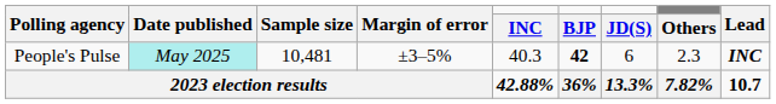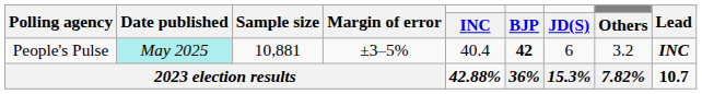People's Pulse | Sample size: 10,481 -> 10,881
People's Pulse | INC: 40.3 -> 40.4
People's Pulse | Others: 2.3 -> 3.2
2023 election results | JD(S): 13.3% -> 15.3%
